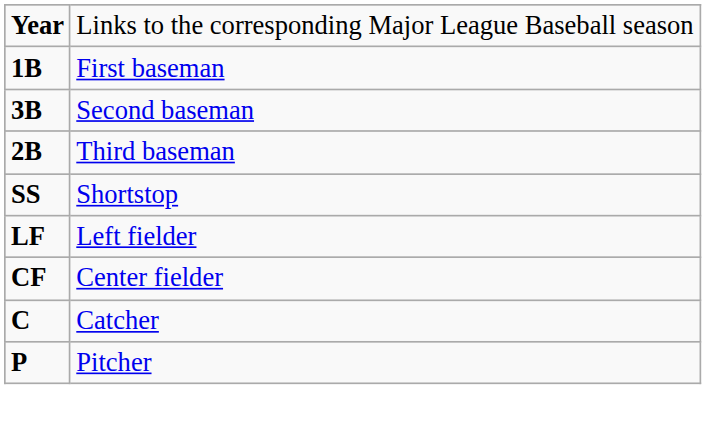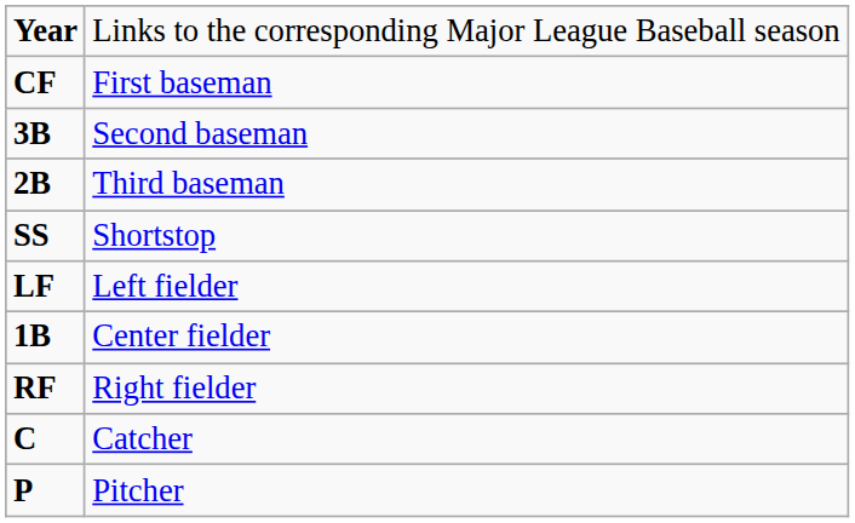First baseman | column 1: 1B -> CF
Center fielder | column 1: CF -> 1B
+ row: RF | Right fielder
